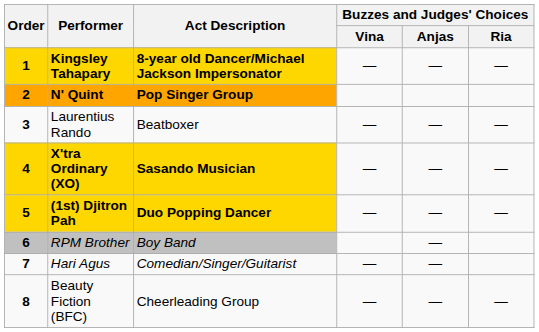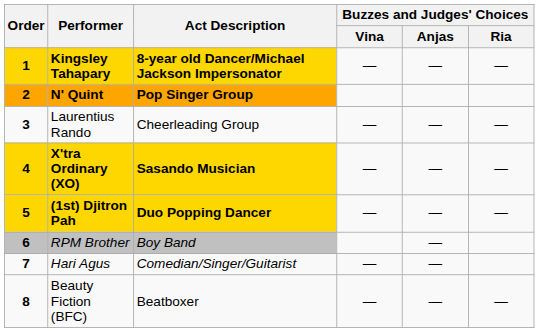Laurentius Rando | Act Description: Beatboxer -> Cheerleading Group
Beauty Fiction (BFC) | Act Description: Cheerleading Group -> Beatboxer
